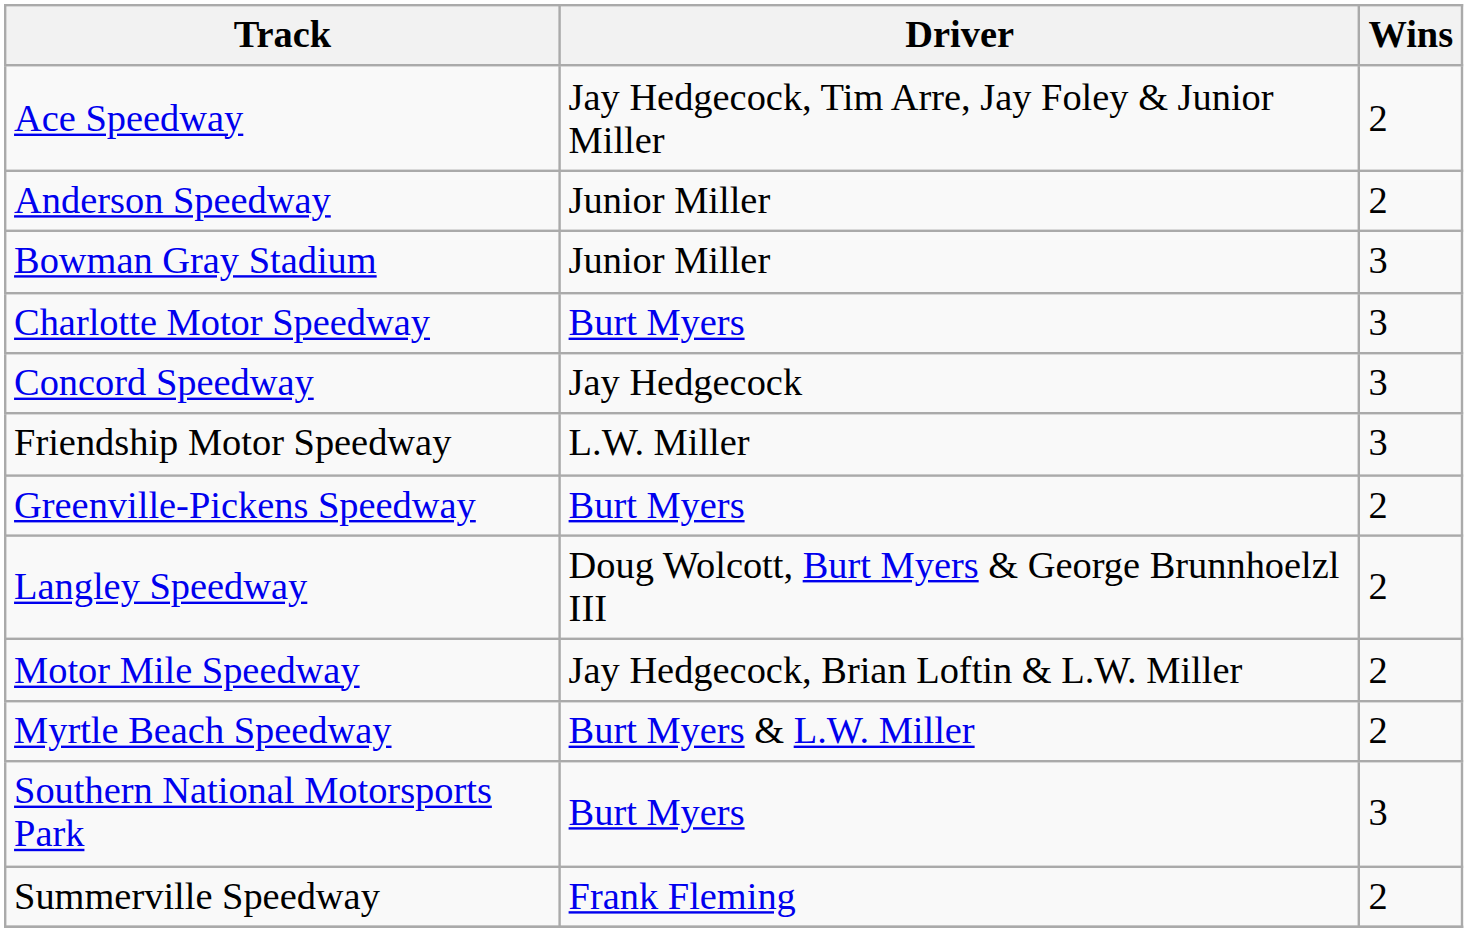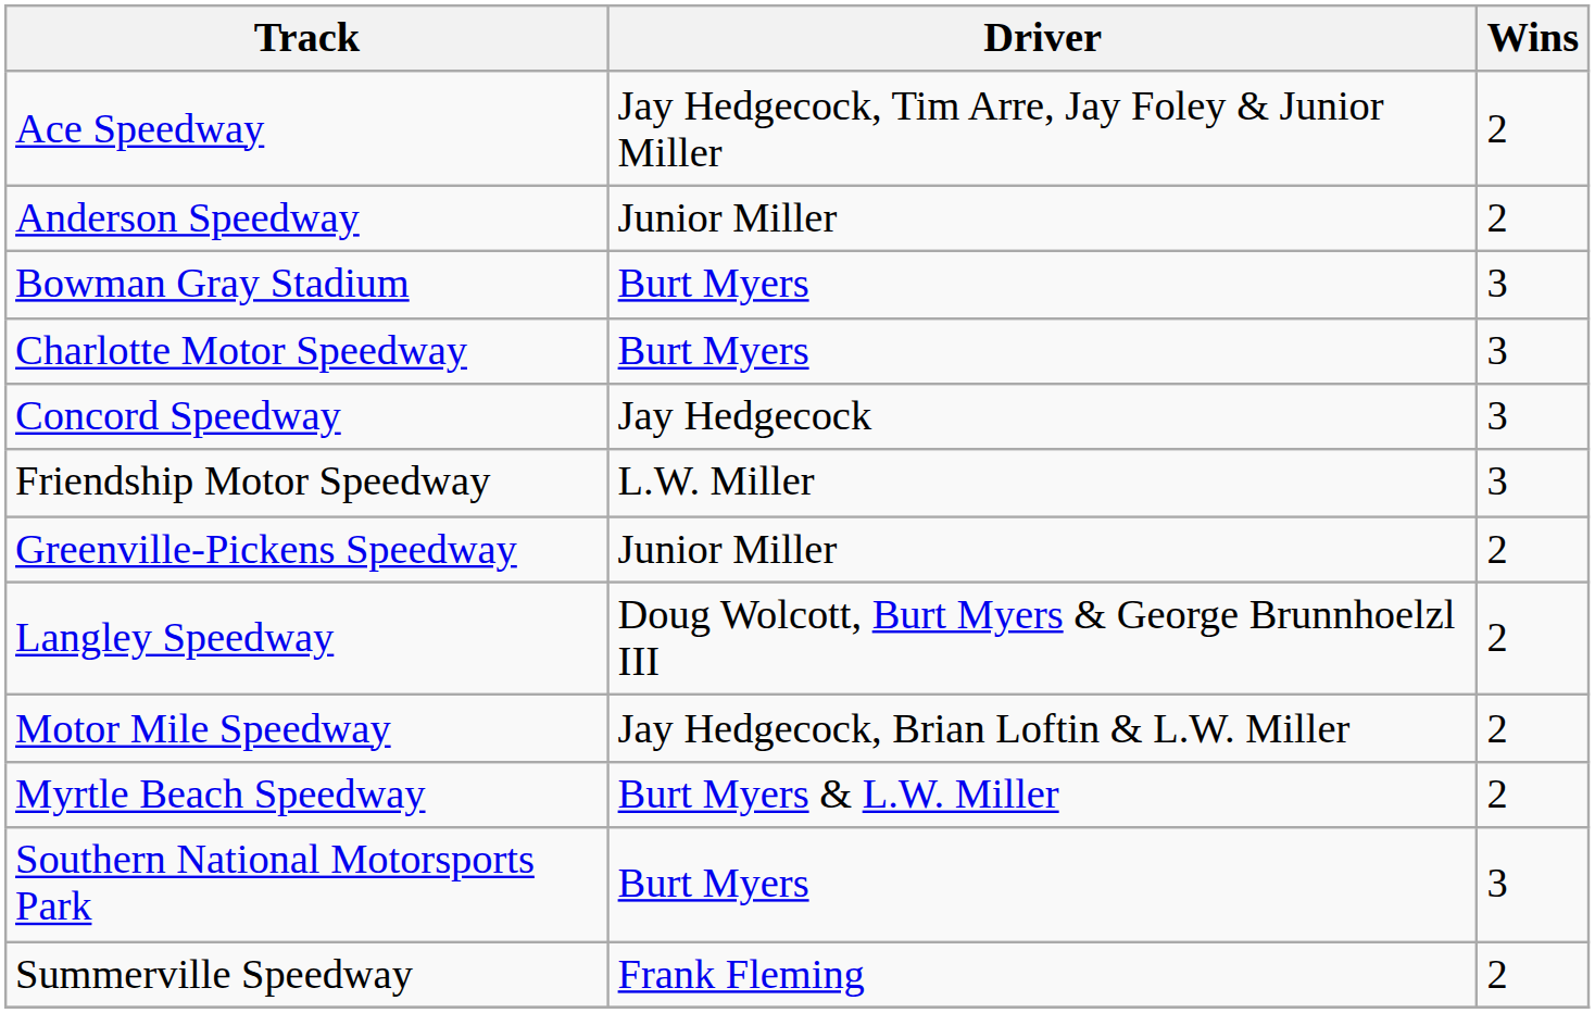Bowman Gray Stadium | Driver: Junior Miller -> Burt Myers
Greenville-Pickens Speedway | Driver: Burt Myers -> Junior Miller
